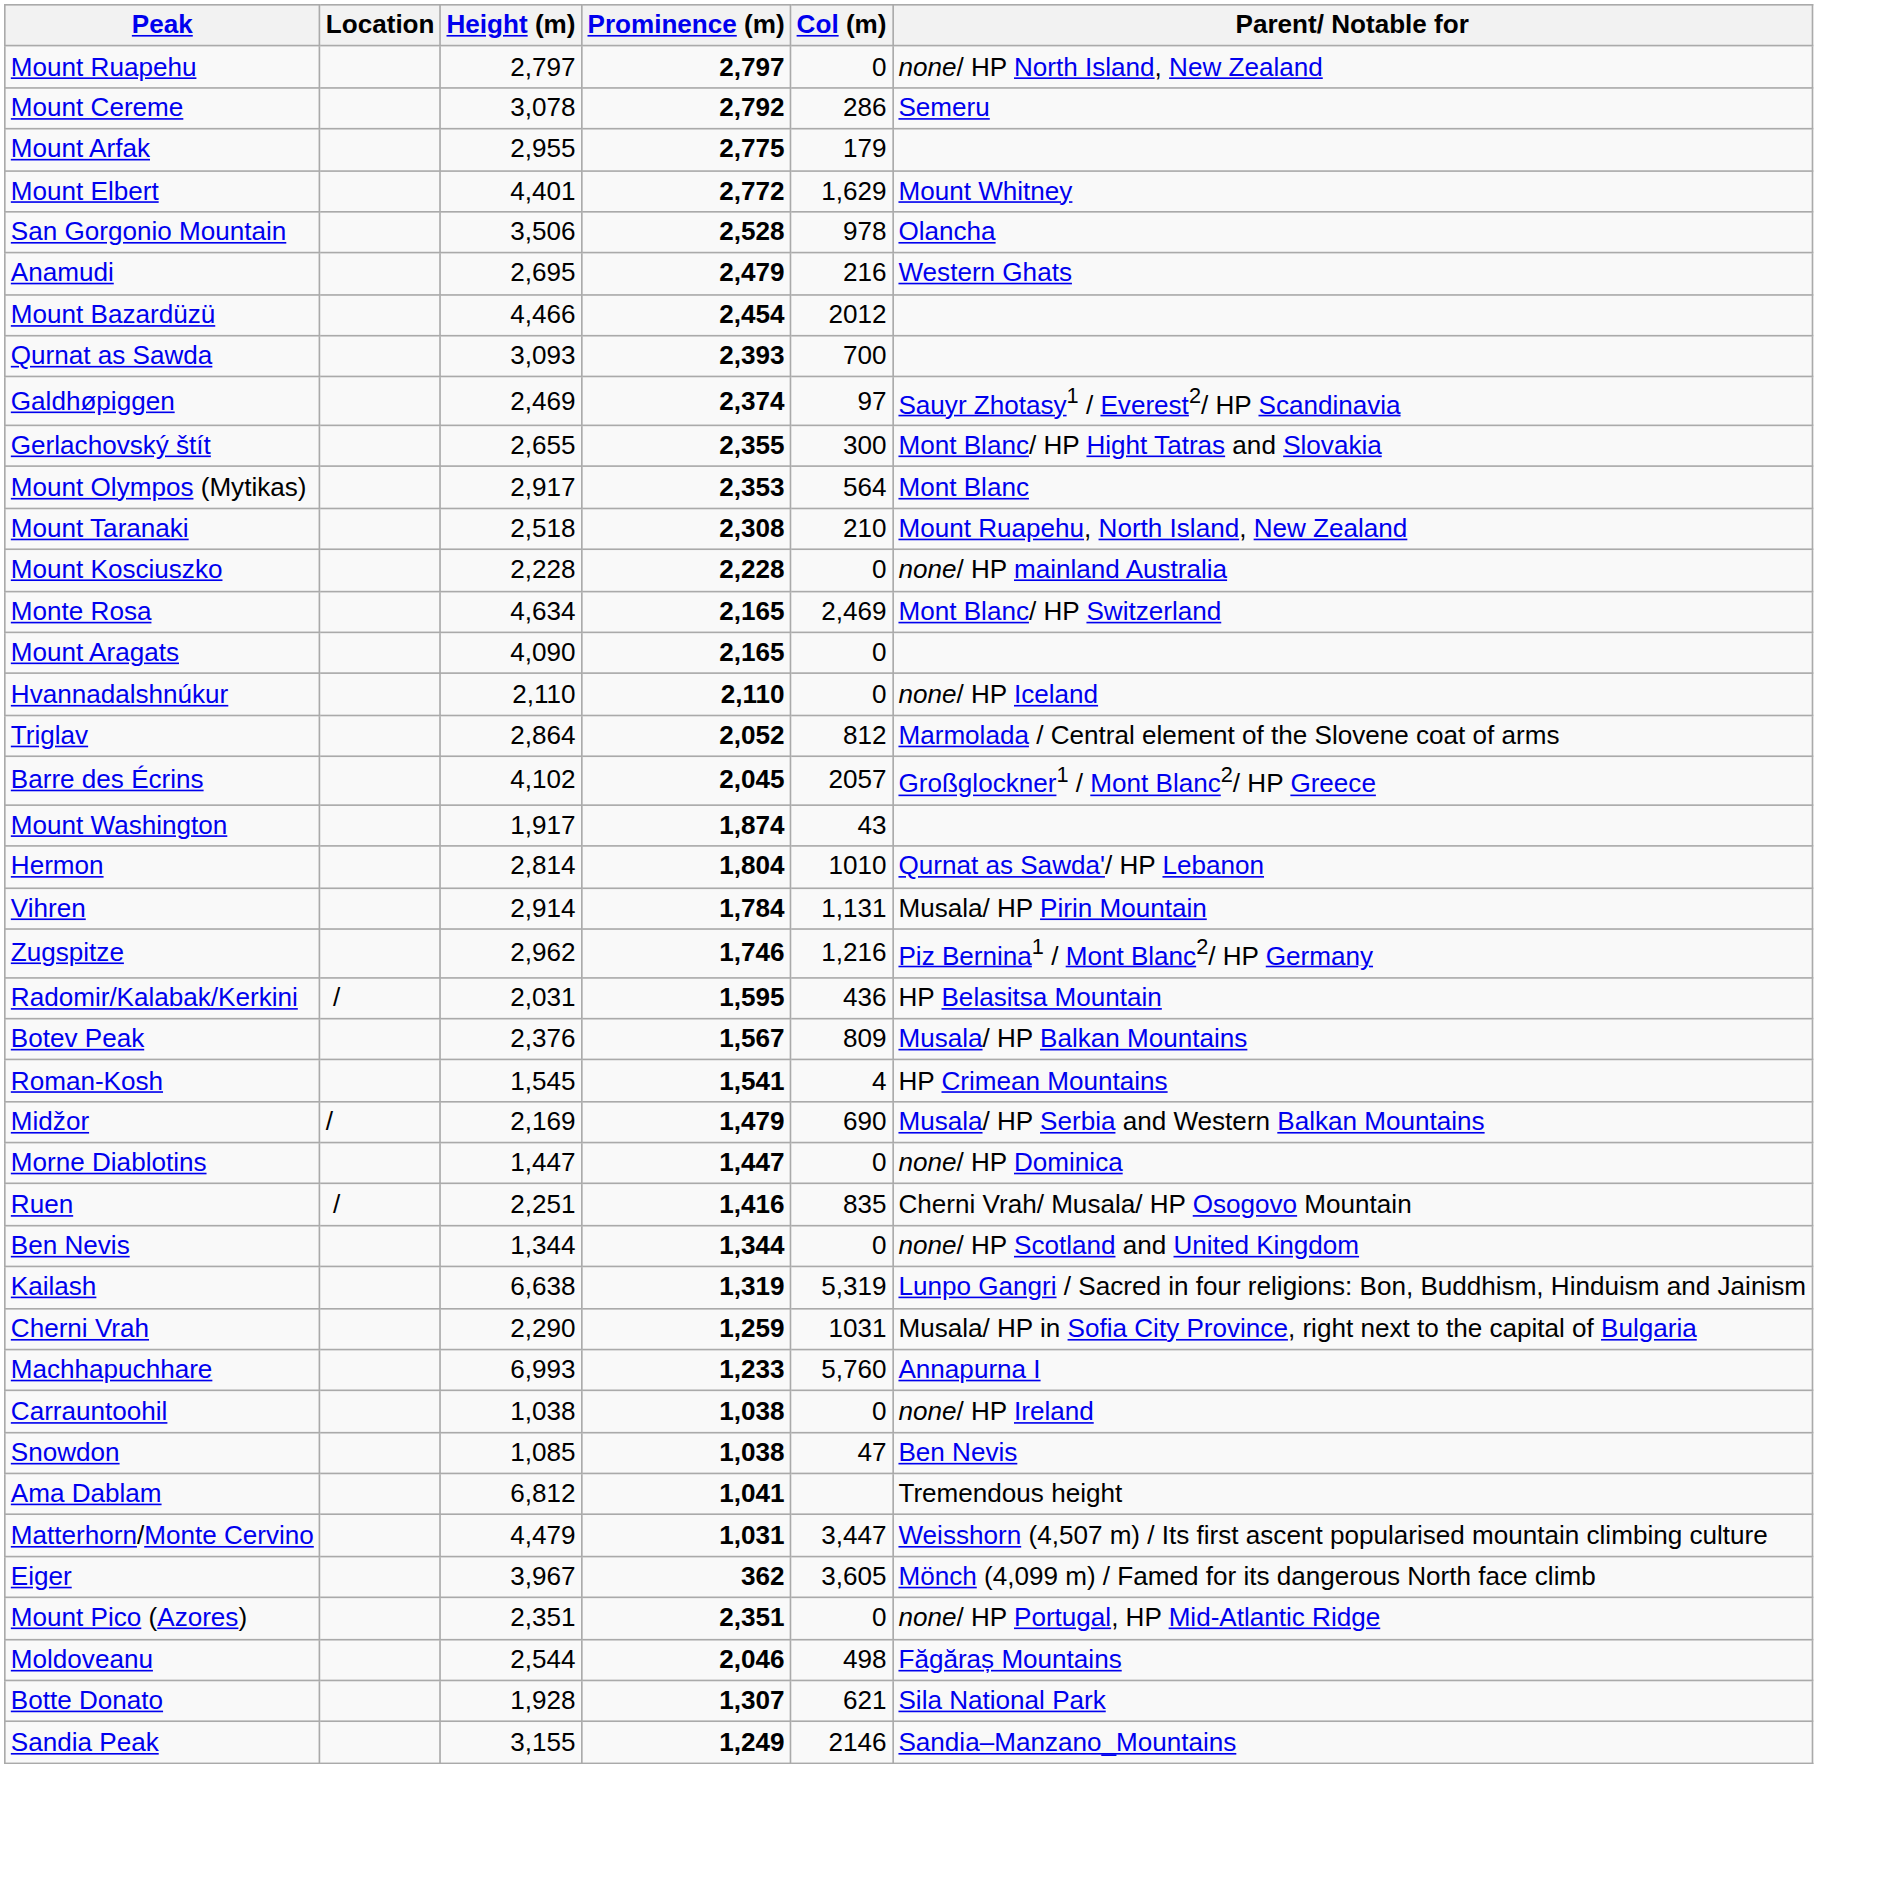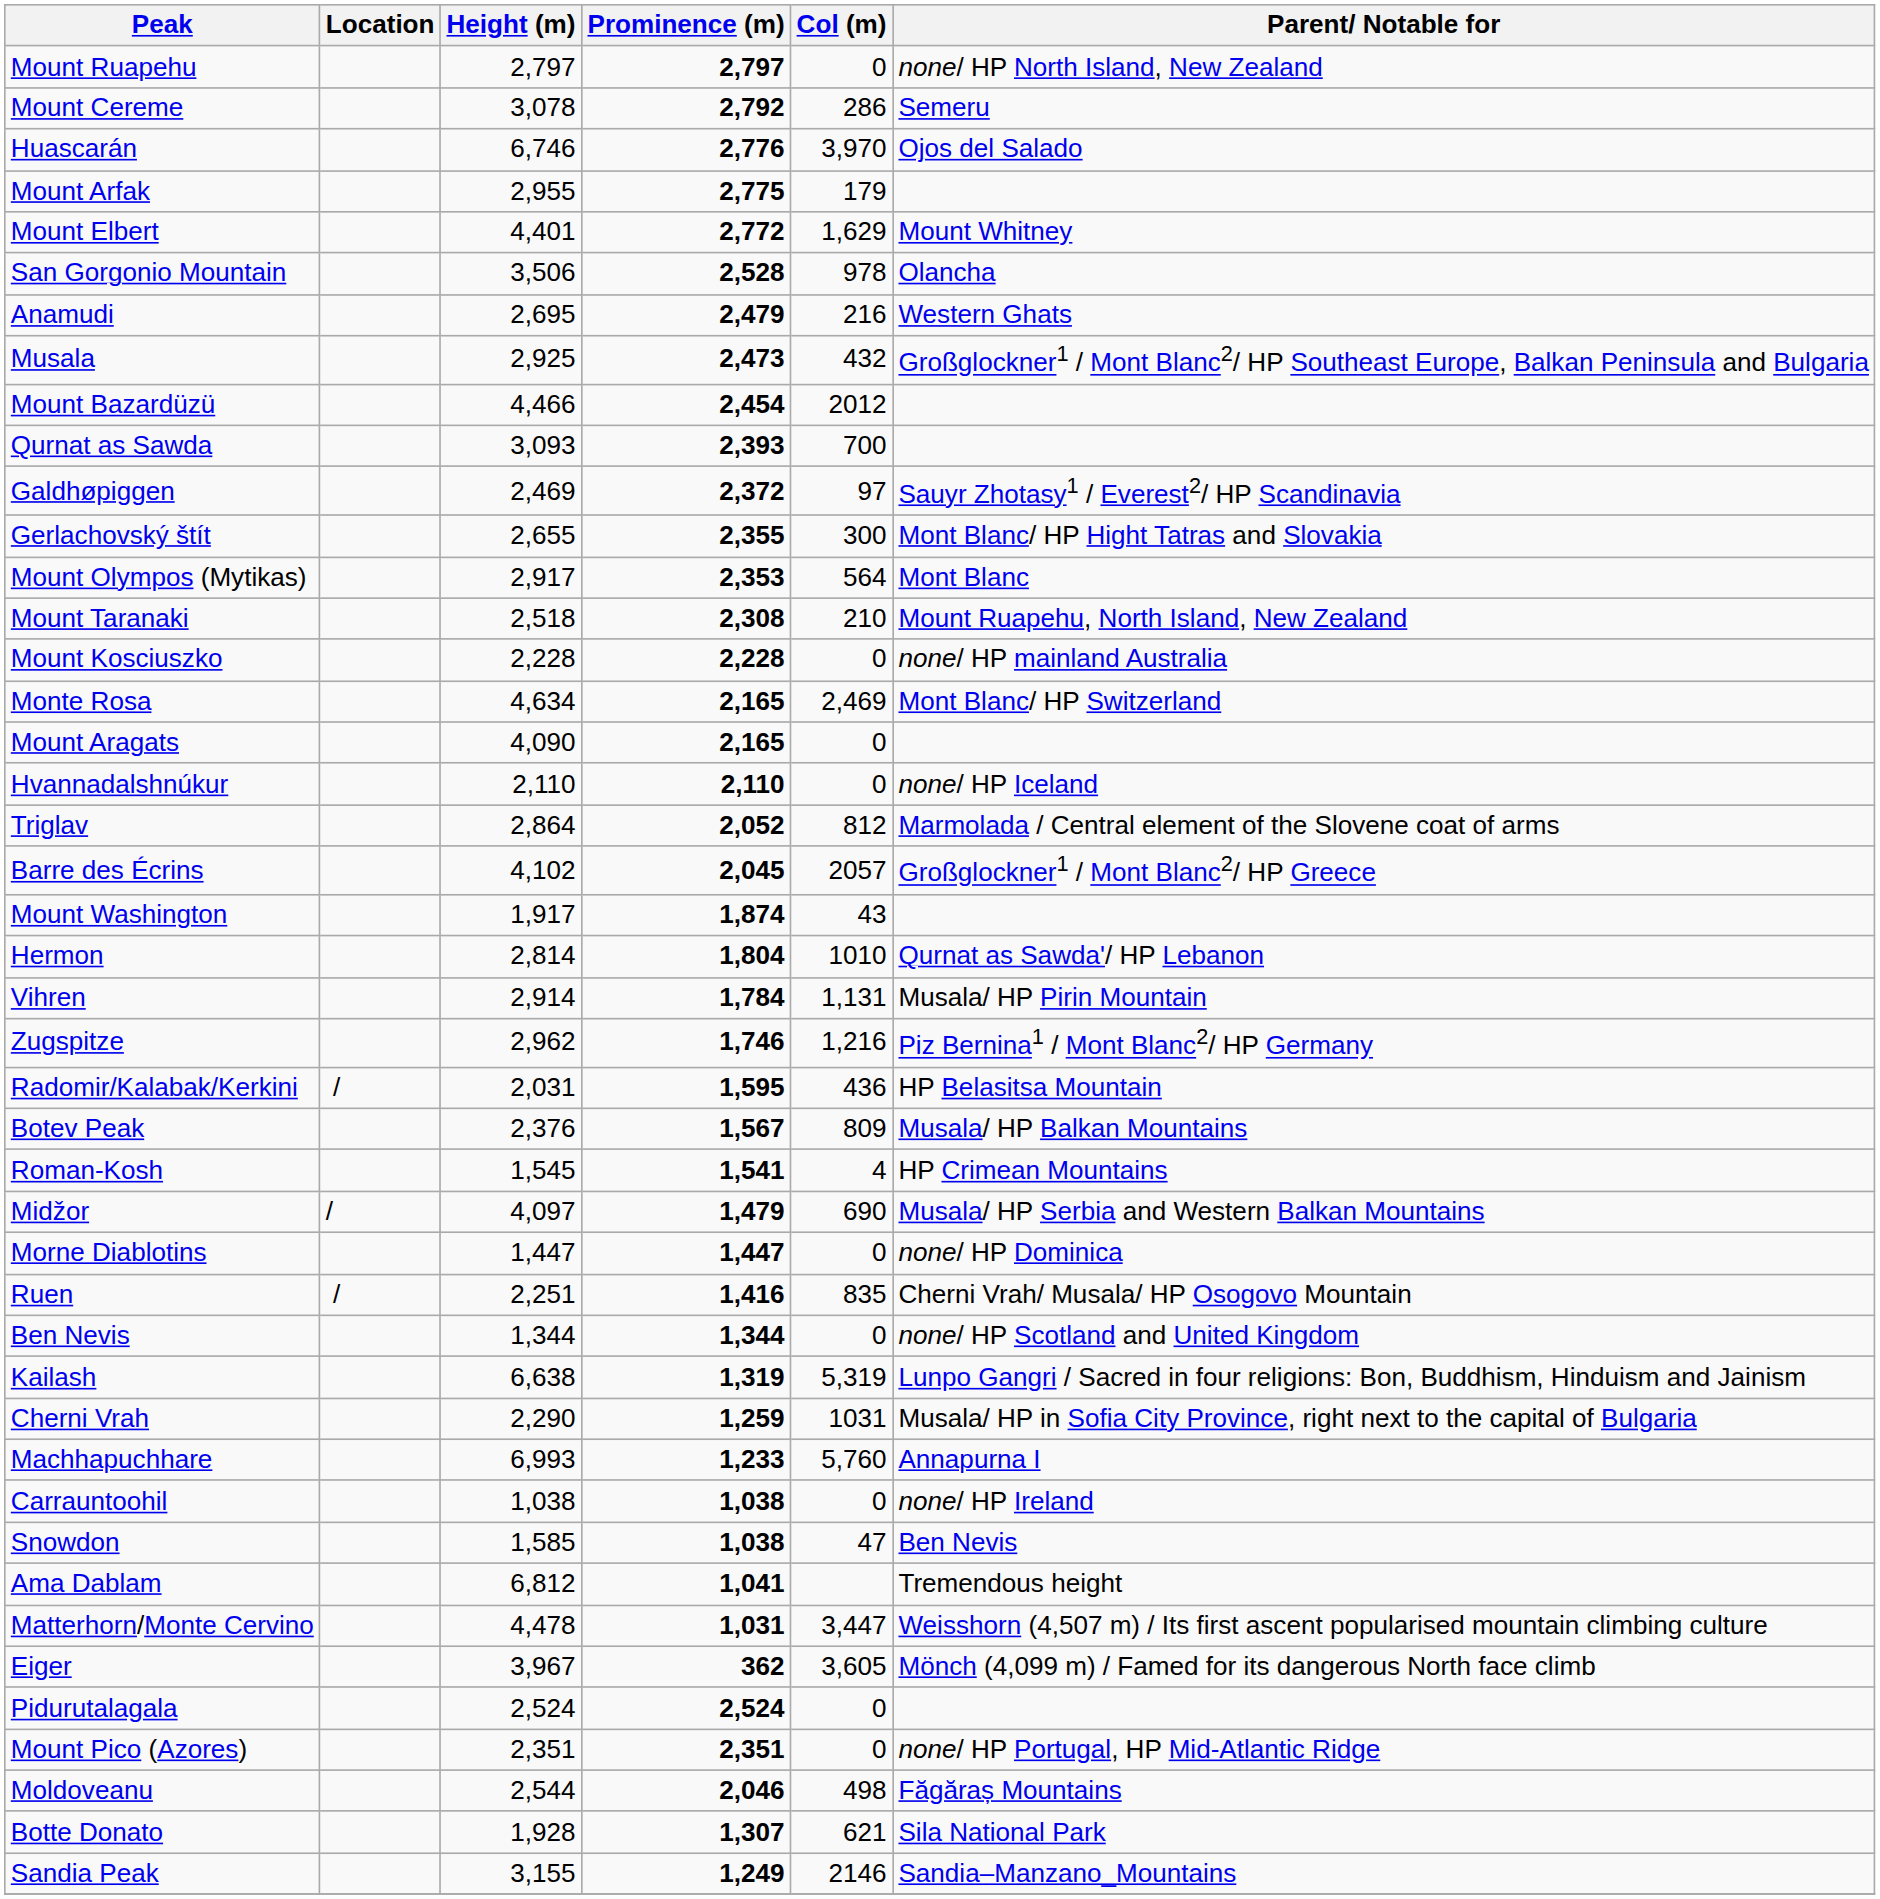+ row: Huascarán | 6,746 | 2,776 | 3,970 | Ojos del Salado
+ row: Musala | 2,925 | 2,473 | 432 | Großglockner1 / Mont Blanc2/ HP Southeast Europe, Balkan Peninsula and Bulgaria
Galdhøpiggen | Prominence (m): 2,374 -> 2,372
Midžor | Height (m): 2,169 -> 4,097
Snowdon | Height (m): 1,085 -> 1,585
Matterhorn/Monte Cervino | Height (m): 4,479 -> 4,478
+ row: Pidurutalagala | 2,524 | 2,524 | 0
